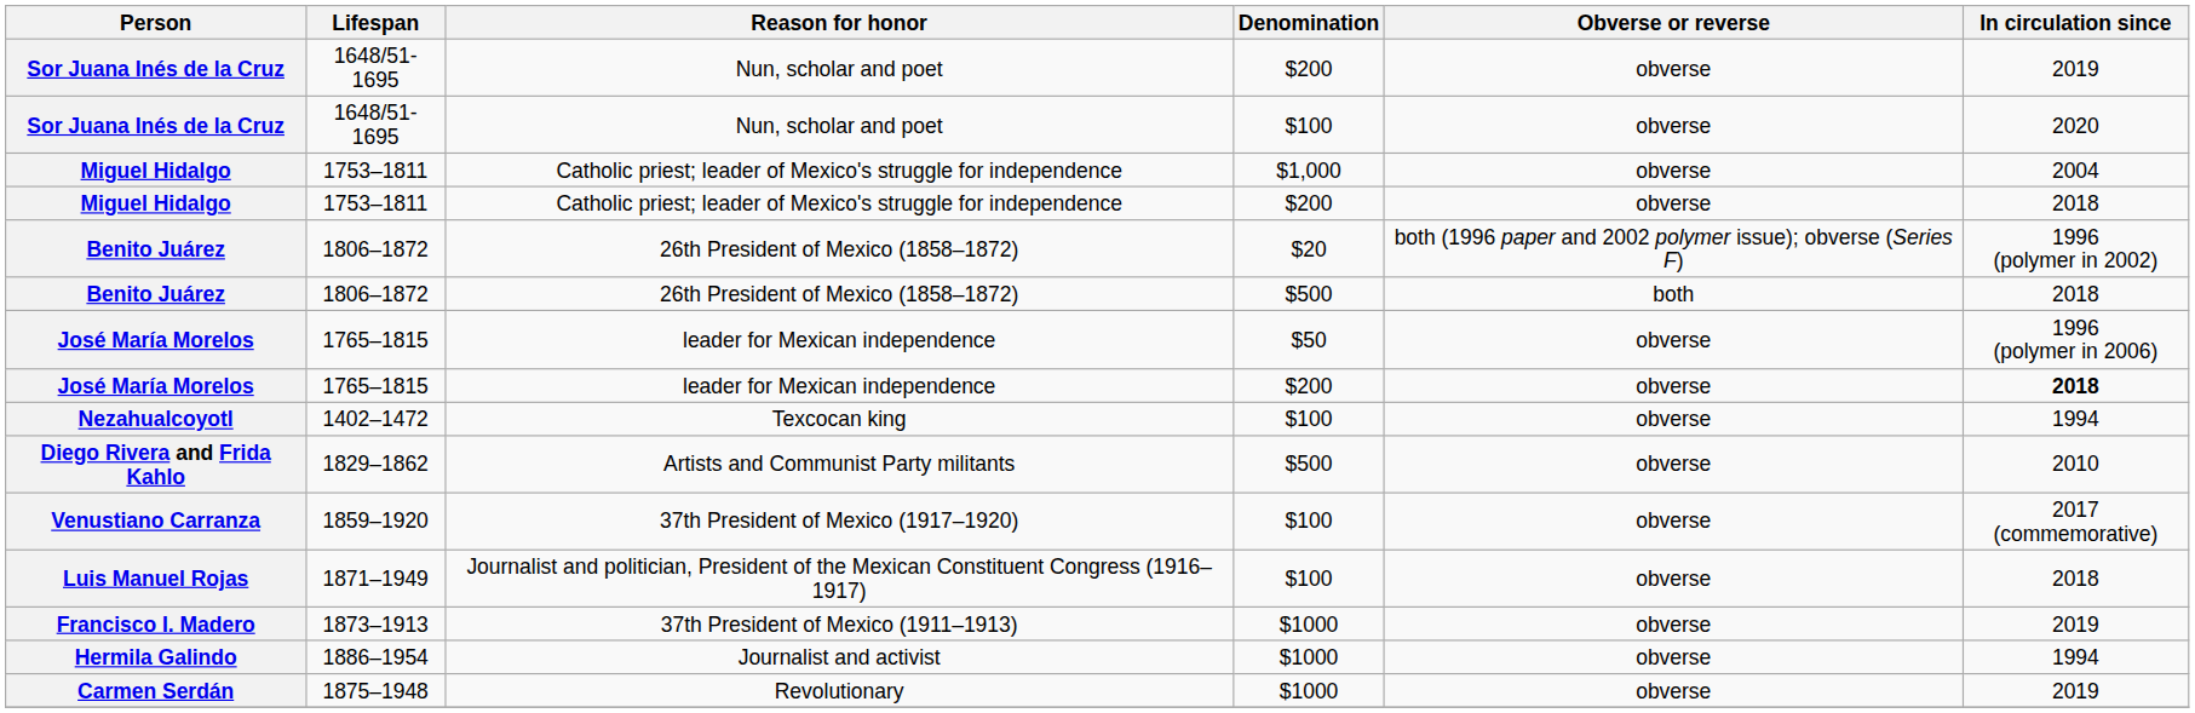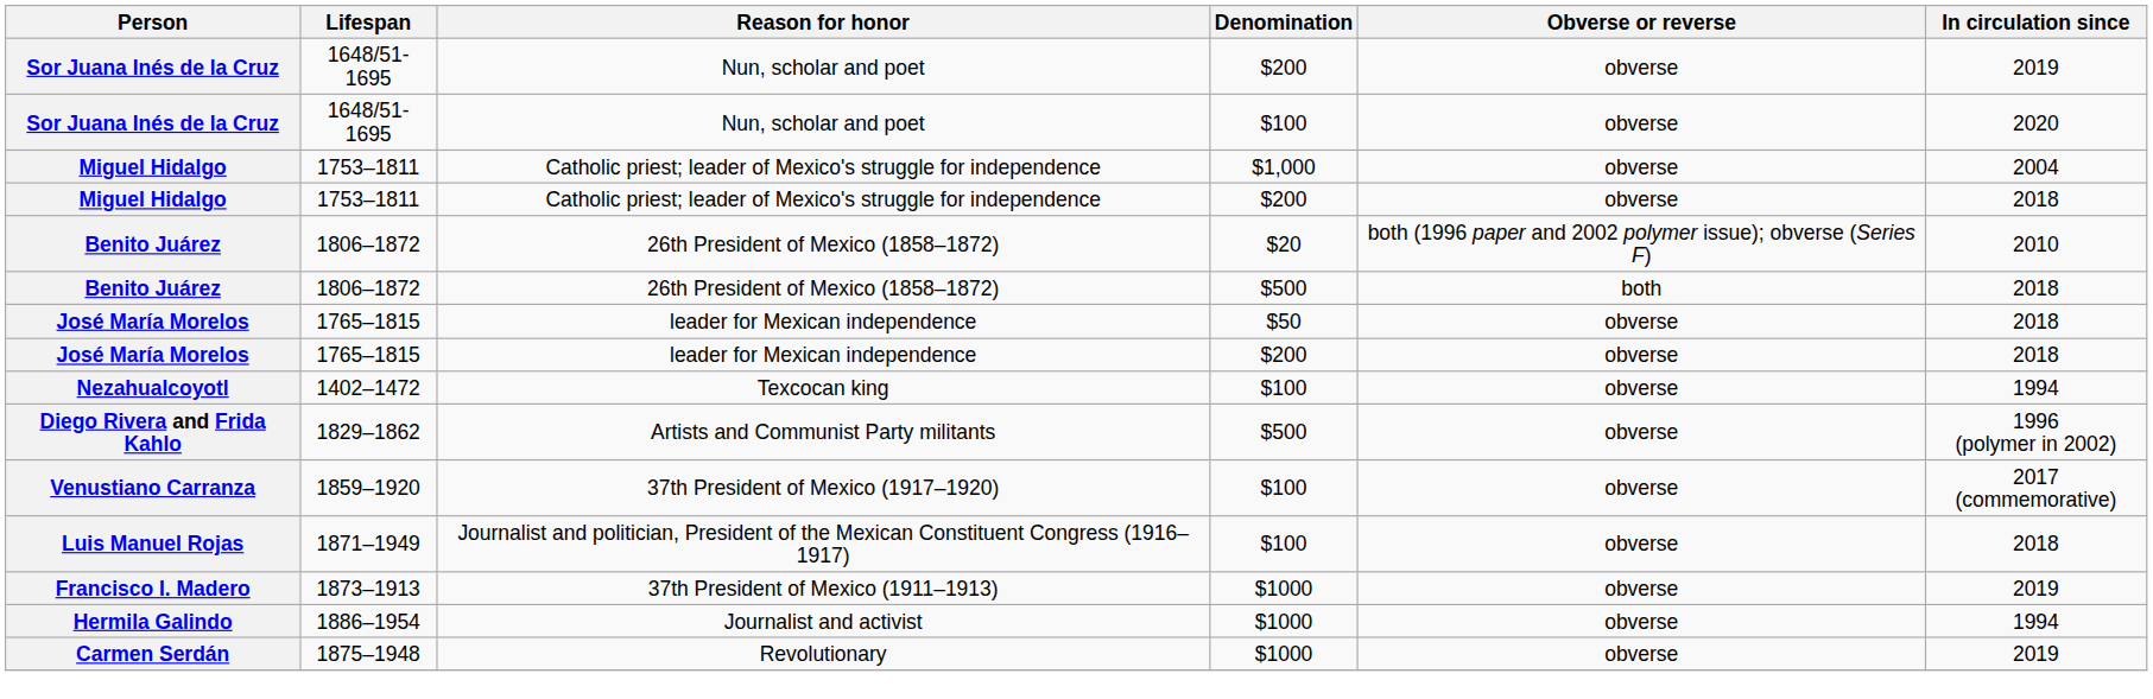Benito Juárez / $20 | In circulation since: 1996 (polymer in 2002) -> 2010
José María Morelos / $50 | In circulation since: 1996 (polymer in 2006) -> 2018
José María Morelos / $200 | In circulation since: bold -> normal
Diego Rivera and Frida Kahlo | In circulation since: 2010 -> 1996 (polymer in 2002)
